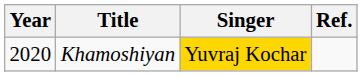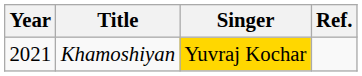Khamoshiyan | Year: 2020 -> 2021
